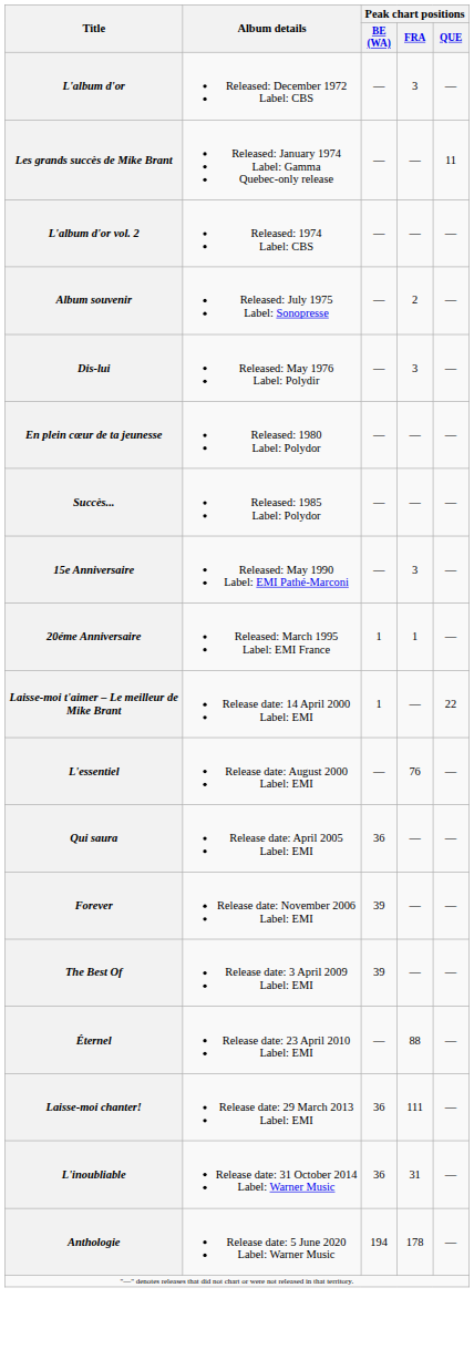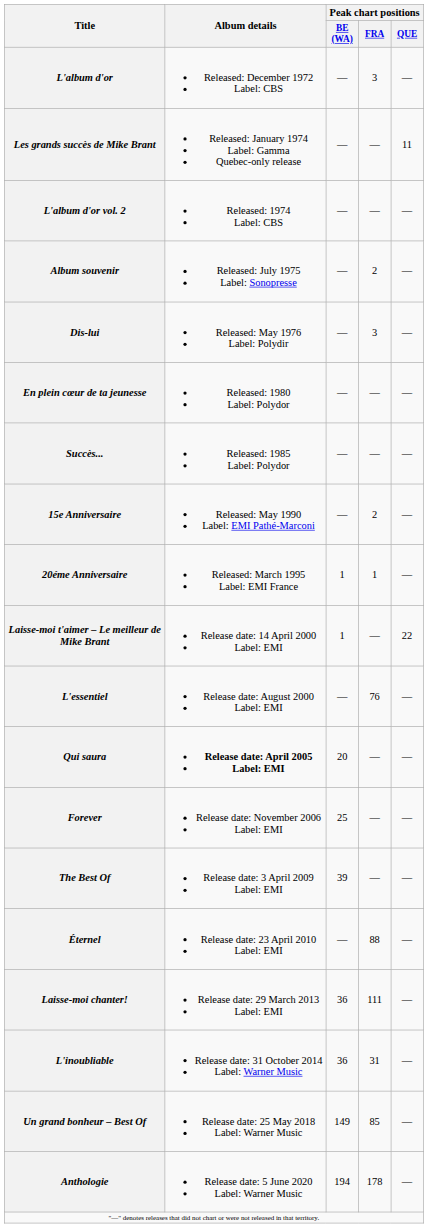15e Anniversaire | Peak chart positions / FRA: 3 -> 2
Qui saura | Album details: normal -> bold
Qui saura | Peak chart positions / BE (WA): 36 -> 20
Forever | Peak chart positions / BE (WA): 39 -> 25
+ row: Un grand bonheur – Best Of | Release date: 25 May 2018 Label: Warner Music | 149 | 85 | —
